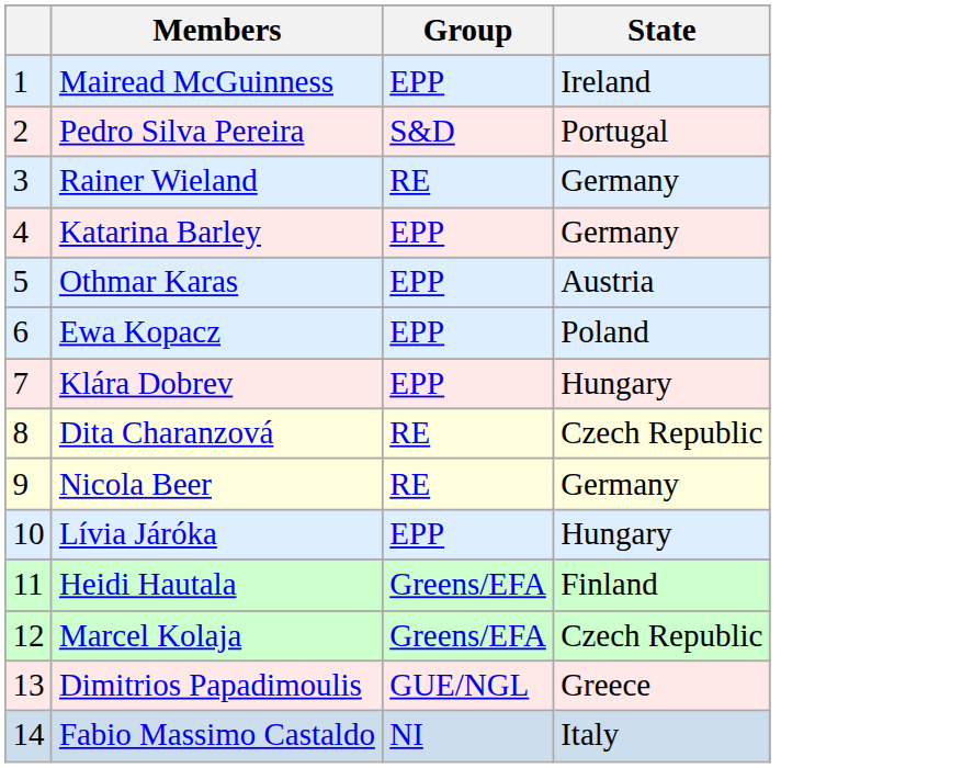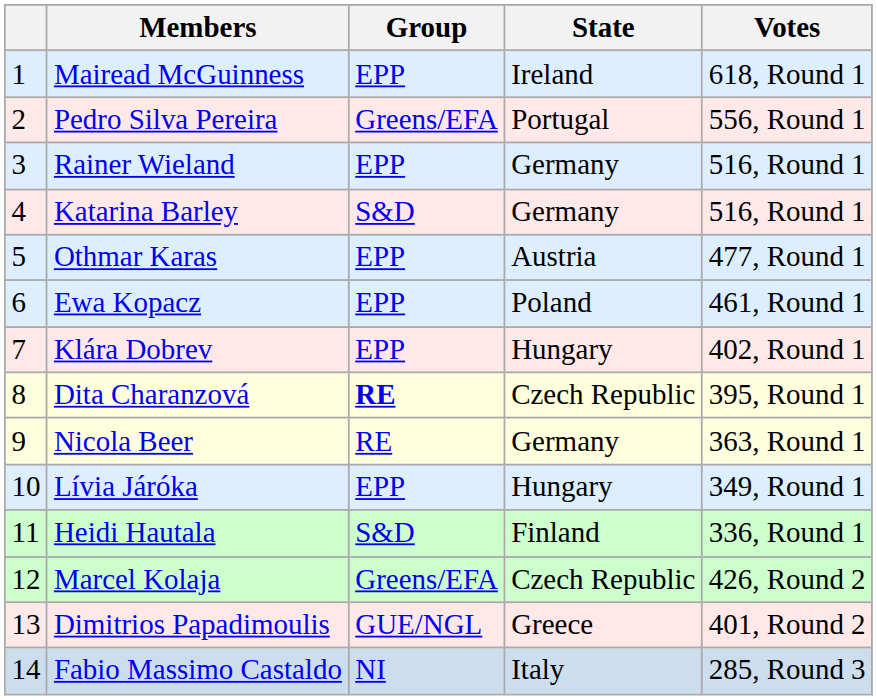+ column: Votes | 618, Round 1 | 556, Round 1 | 516, Round 1 | 516, Round 1 | 477, Round 1 | 461, Round 1 | 402, Round 1 | 395, Round 1 | 363, Round 1 | 349, Round 1 | 336, Round 1 | 426, Round 2 | 401, Round 2 | 285, Round 3
Pedro Silva Pereira | Group: S&D -> Greens/EFA
Rainer Wieland | Group: RE -> EPP
Katarina Barley | Group: EPP -> S&D
Dita Charanzová | Group: normal -> bold
Heidi Hautala | Group: Greens/EFA -> S&D
